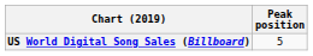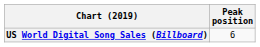US World Digital Song Sales (Billboard) | Peak position: 5 -> 6
